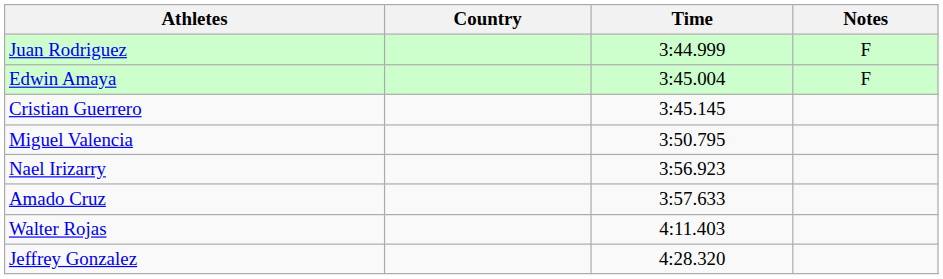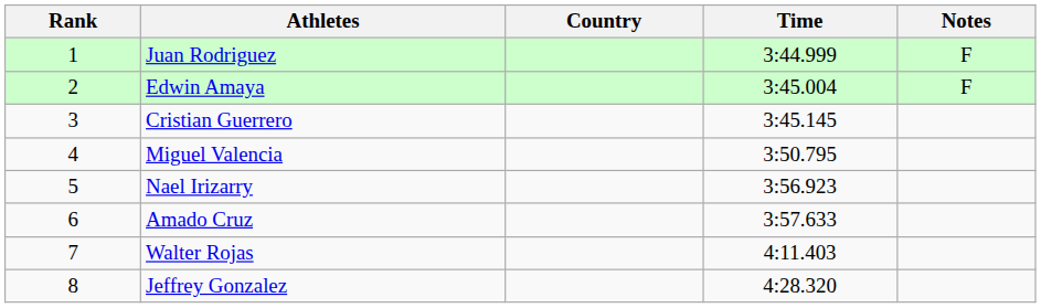+ column: Rank | 1 | 2 | 3 | 4 | 5 | 6 | 7 | 8
